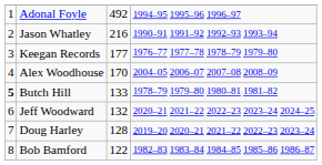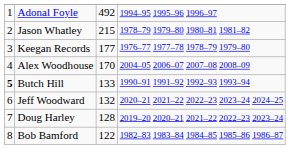Jason Whatley | column 3: 216 -> 215
Jason Whatley | column 4: 1990–91 1991–92 1992–93 1993–94 -> 1978–79 1979–80 1980–81 1981–82
Butch Hill | column 4: 1978–79 1979–80 1980–81 1981–82 -> 1990–91 1991–92 1992–93 1993–94
